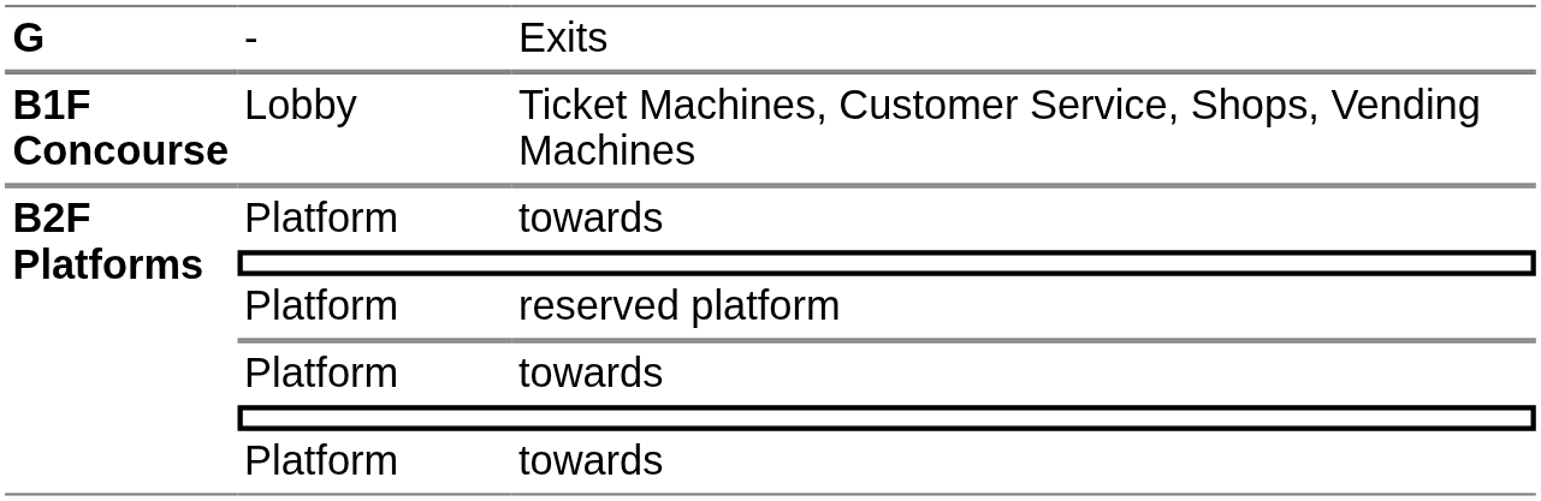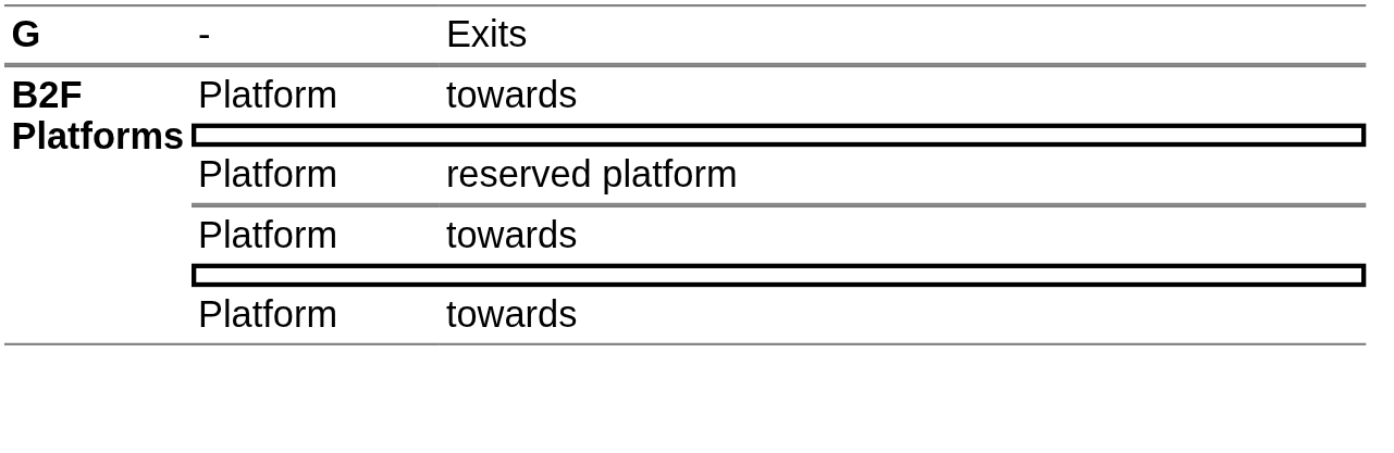- row: B1F Concourse | Lobby | Ticket Machines, Customer Service, Shops, Vending Machines
